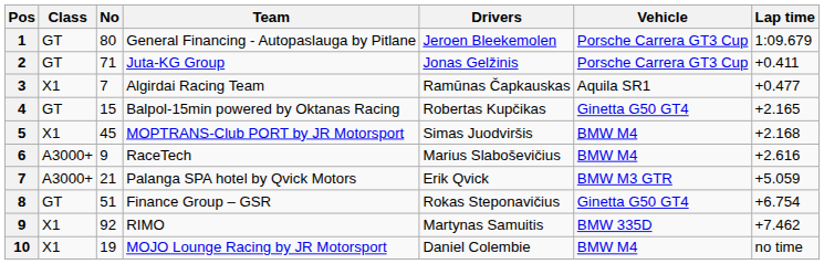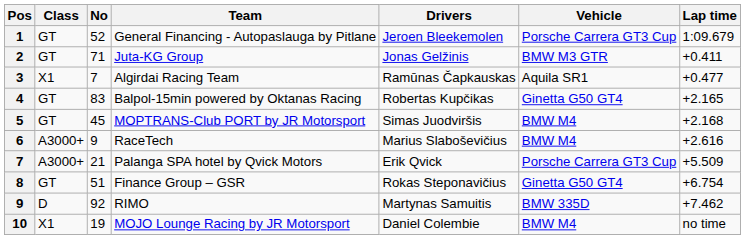General Financing - Autopaslauga by Pitlane | No: 80 -> 52
Juta-KG Group | Vehicle: Porsche Carrera GT3 Cup -> BMW M3 GTR
Balpol-15min powered by Oktanas Racing | No: 15 -> 83
MOPTRANS-Club PORT by JR Motorsport | Class: X1 -> GT
Palanga SPA hotel by Qvick Motors | Vehicle: BMW M3 GTR -> Porsche Carrera GT3 Cup
Palanga SPA hotel by Qvick Motors | Lap time: +5.059 -> +5.509
RIMO | Class: X1 -> D
